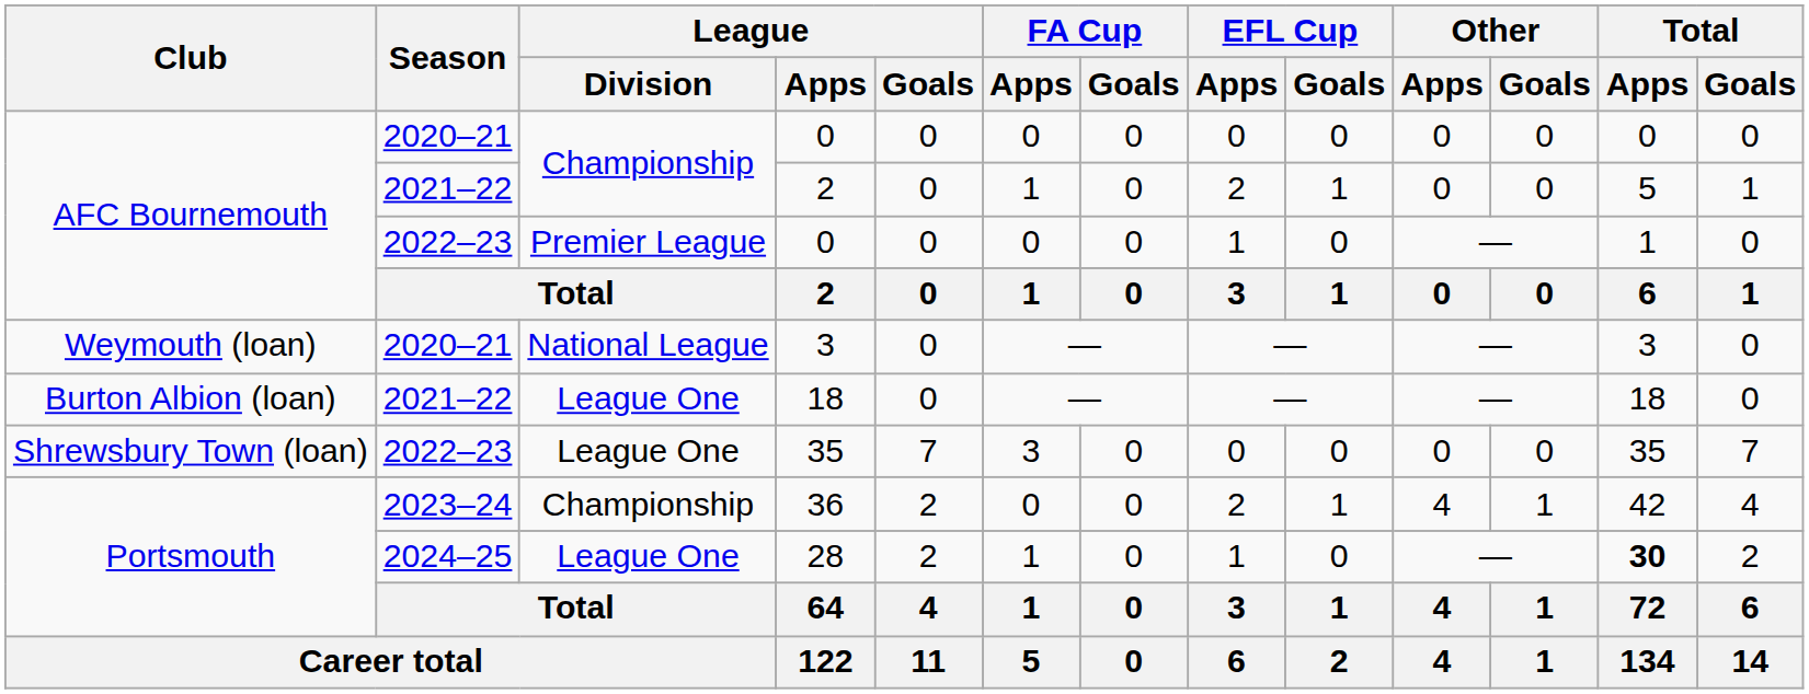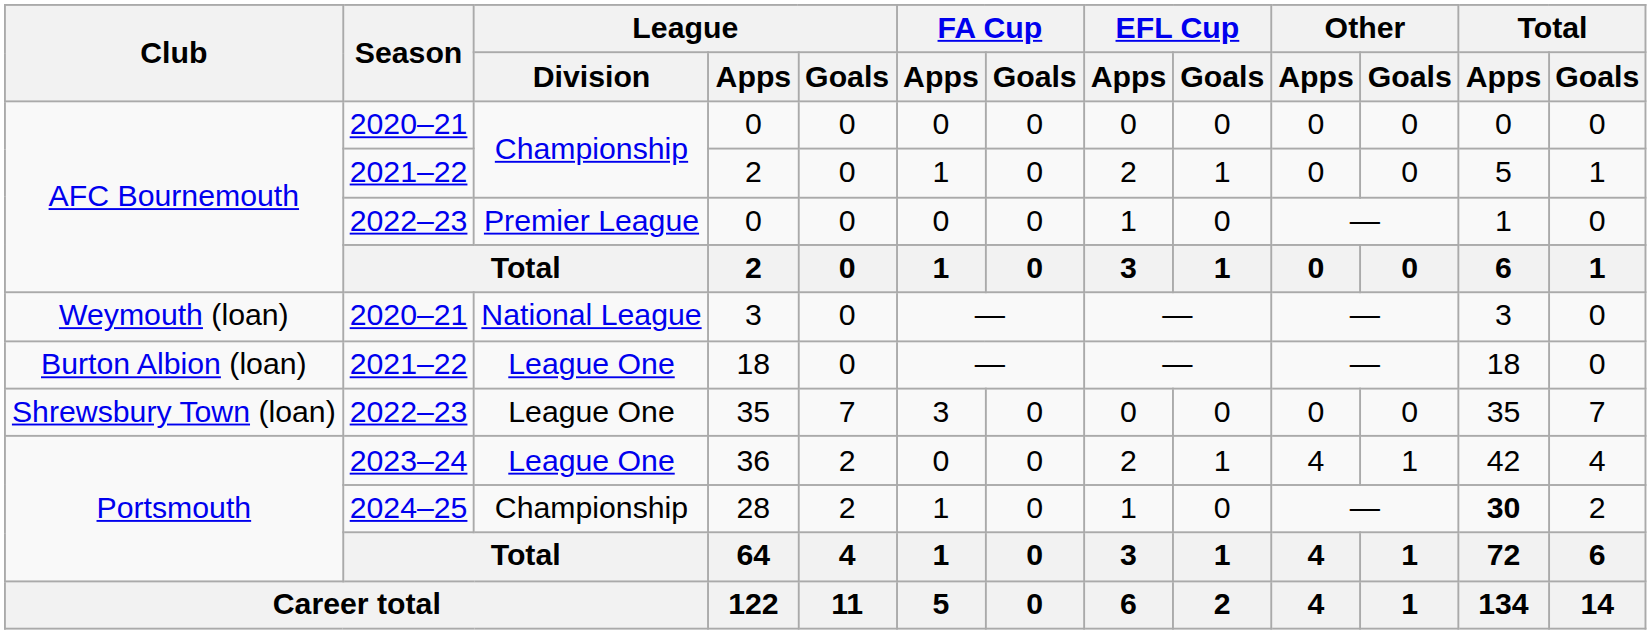36 | League / Division: Championship -> League One
28 | League / Division: League One -> Championship
